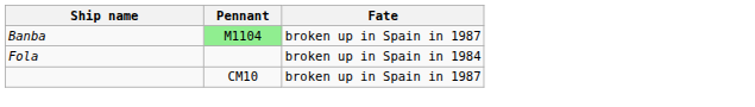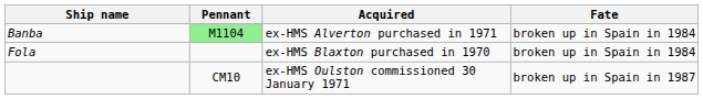+ column: Acquired | ex-HMS Alverton purchased in 1971 | ex-HMS Blaxton purchased in 1970 | ex-HMS Oulston commissioned 30 January 1971
Banba | Fate: broken up in Spain in 1987 -> broken up in Spain in 1984
